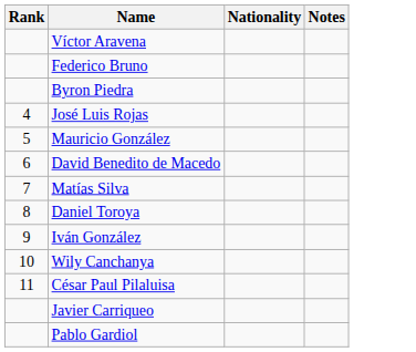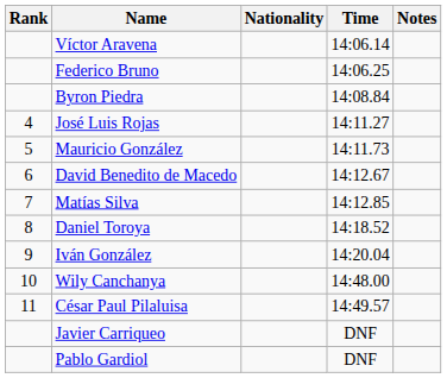+ column: Time | 14:06.14 | 14:06.25 | 14:08.84 | 14:11.27 | 14:11.73 | 14:12.67 | 14:12.85 | 14:18.52 | 14:20.04 | 14:48.00 | 14:49.57 | DNF | DNF
